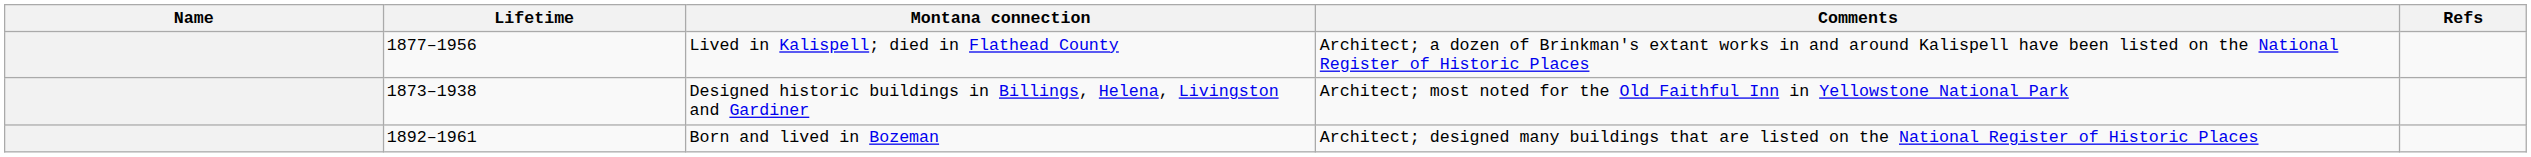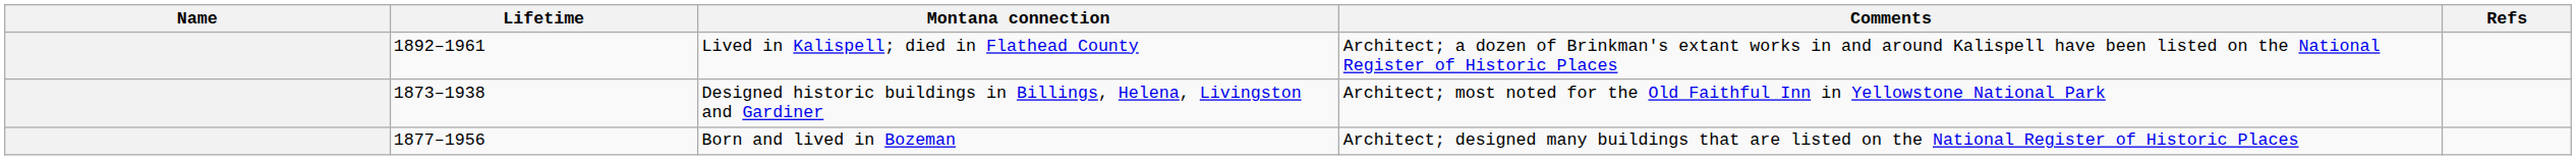Lived in Kalispell; died in Flathead County | Lifetime: 1877–1956 -> 1892–1961
Born and lived in Bozeman | Lifetime: 1892–1961 -> 1877–1956
